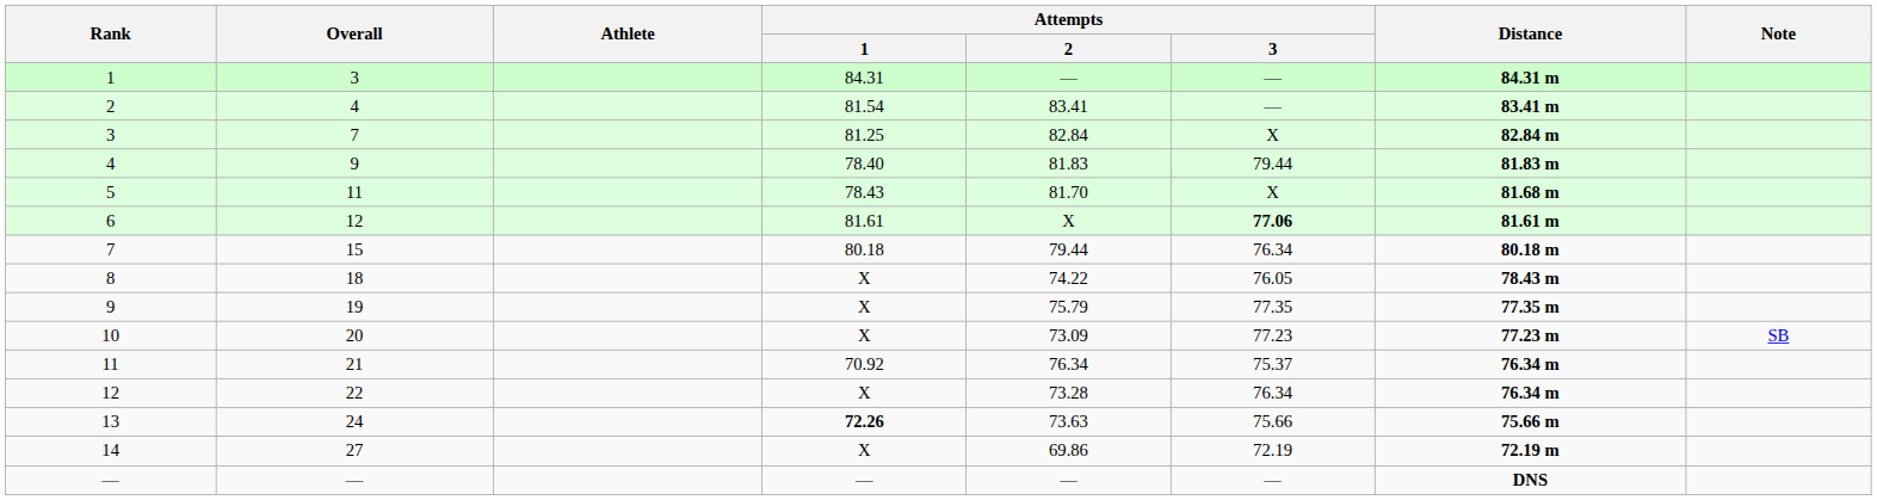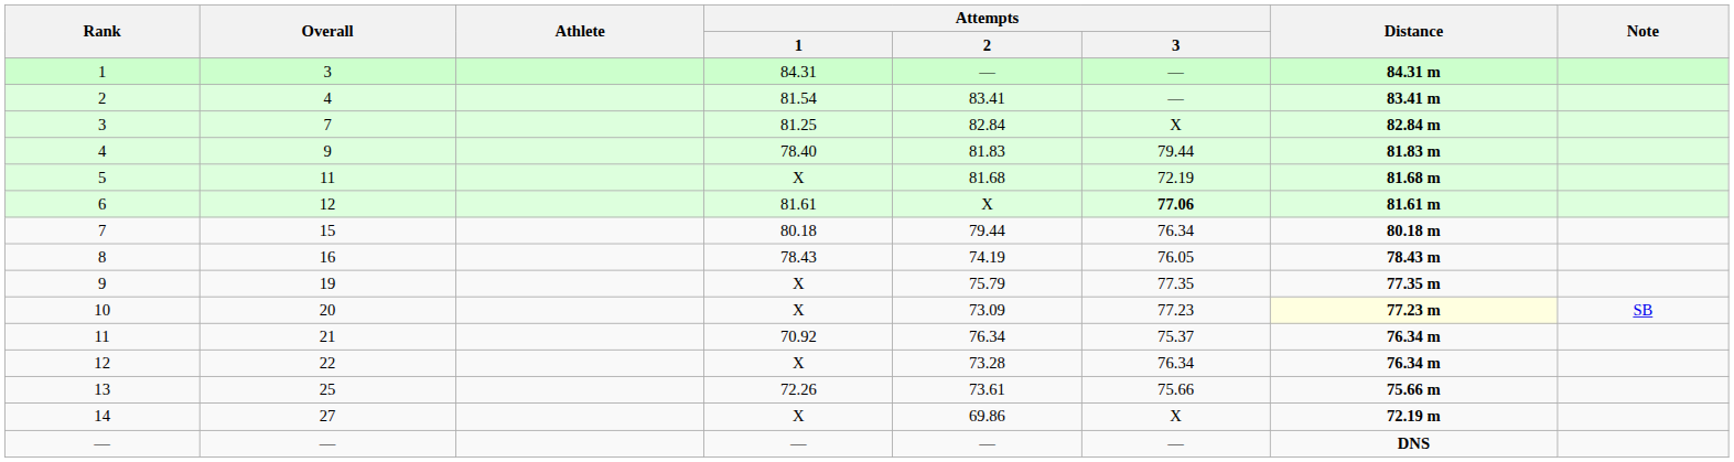5 | Attempts / 1: 78.43 -> X
5 | Attempts / 2: 81.70 -> 81.68
5 | Attempts / 3: X -> 72.19
8 | Overall: 18 -> 16
8 | Attempts / 1: X -> 78.43
8 | Attempts / 2: 74.22 -> 74.19
10 | Distance: no background -> lightyellow background
13 | Overall: 24 -> 25
13 | Attempts / 1: bold -> normal
13 | Attempts / 2: 73.63 -> 73.61
14 | Attempts / 3: 72.19 -> X
